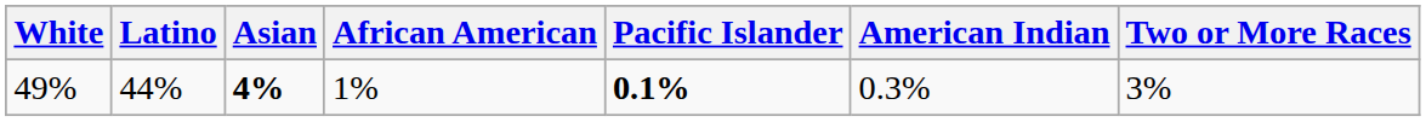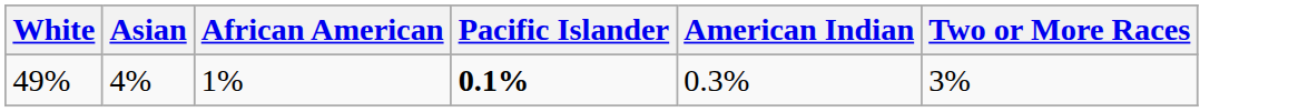- column: Latino | 44%
49% | Asian: bold -> normal
